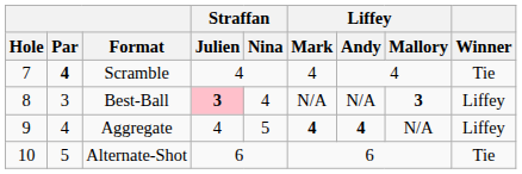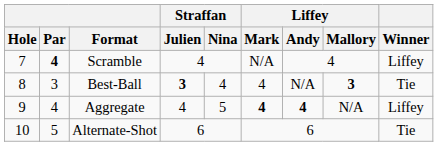Scramble | Liffey / Mark: 4 -> N/A
Scramble | Winner: Tie -> Liffey
Best-Ball | Straffan / Julien: pink background -> no background
Best-Ball | Liffey / Mark: N/A -> 4
Best-Ball | Winner: Liffey -> Tie
